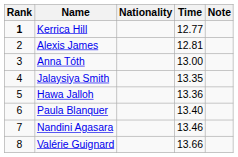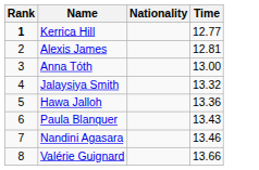- column: Note
Jalaysiya Smith | Time: 13.35 -> 13.32
Paula Blanquer | Time: 13.40 -> 13.43
